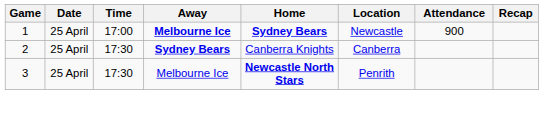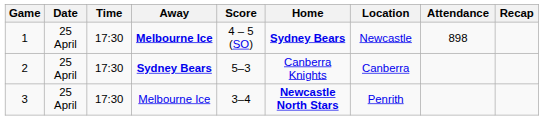+ column: Score | 4 – 5 (SO) | 5–3 | 3–4
1 | Time: 17:00 -> 17:30
1 | Attendance: 900 -> 898
